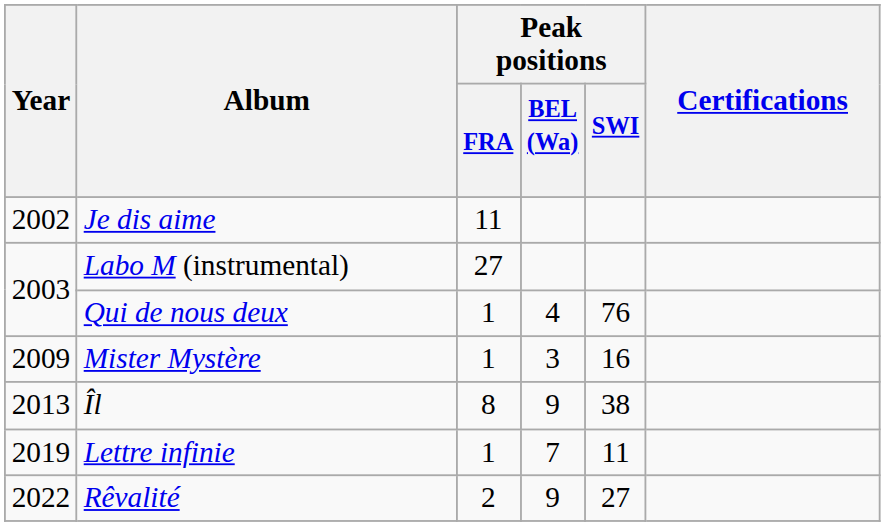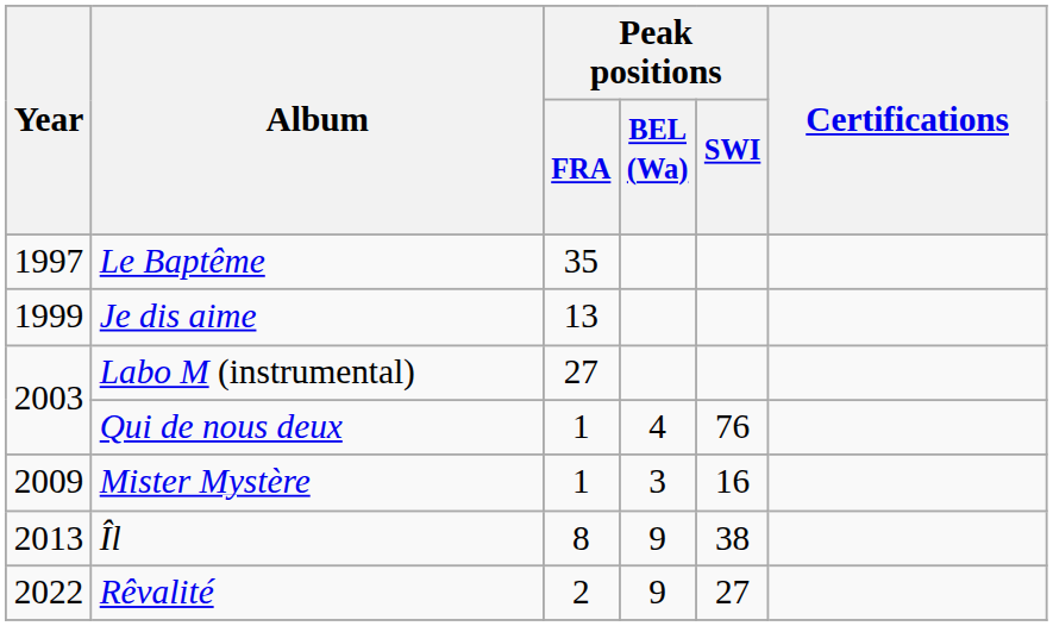+ row: 1997 | Le Baptême | 35
Je dis aime | Year: 2002 -> 1999
Je dis aime | Peak positions / FRA: 11 -> 13
- row: 2019 | Lettre infinie | 1 | 7 | 11
